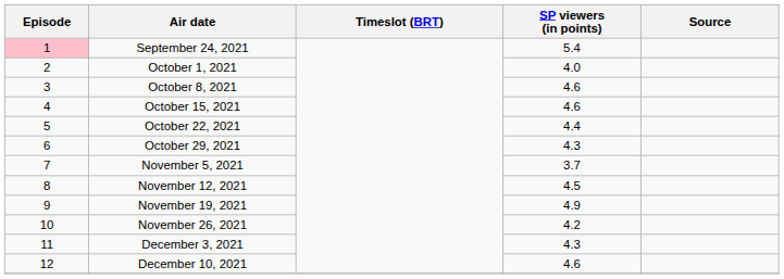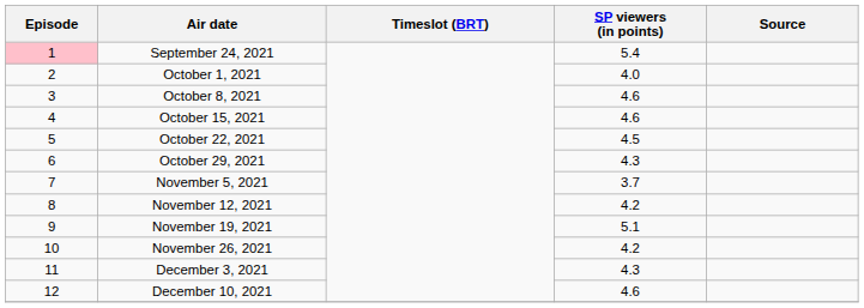October 22, 2021 | SP viewers (in points): 4.4 -> 4.5
November 12, 2021 | SP viewers (in points): 4.5 -> 4.2
November 19, 2021 | SP viewers (in points): 4.9 -> 5.1
